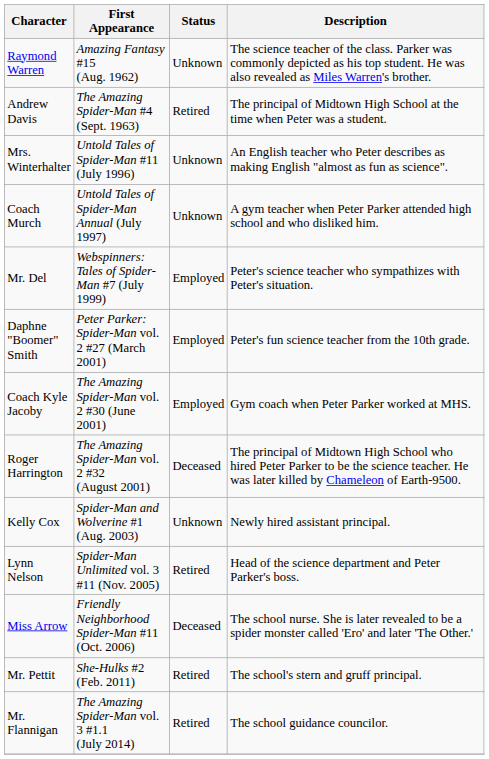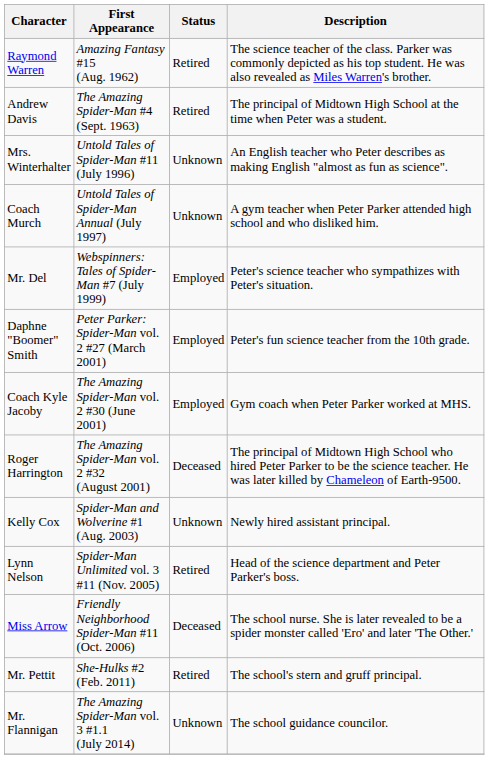Raymond Warren | Status: Unknown -> Retired
Mr. Flannigan | Status: Retired -> Unknown
